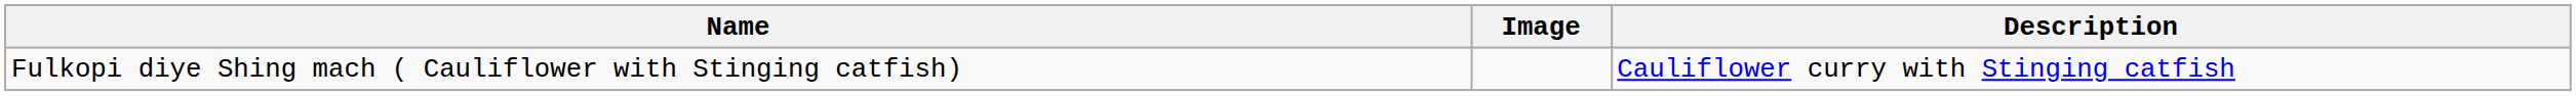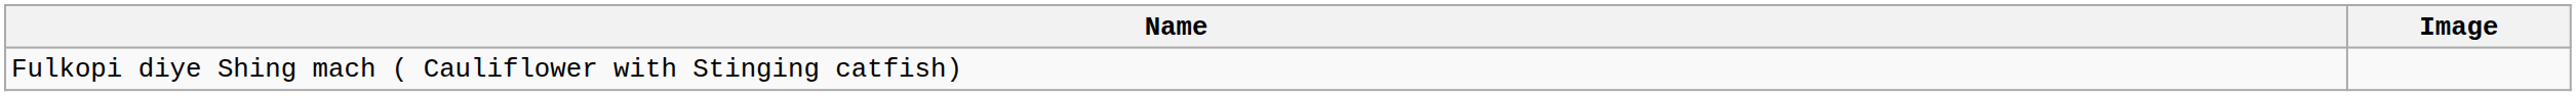- column: Description | Cauliflower curry with Stinging catfish
